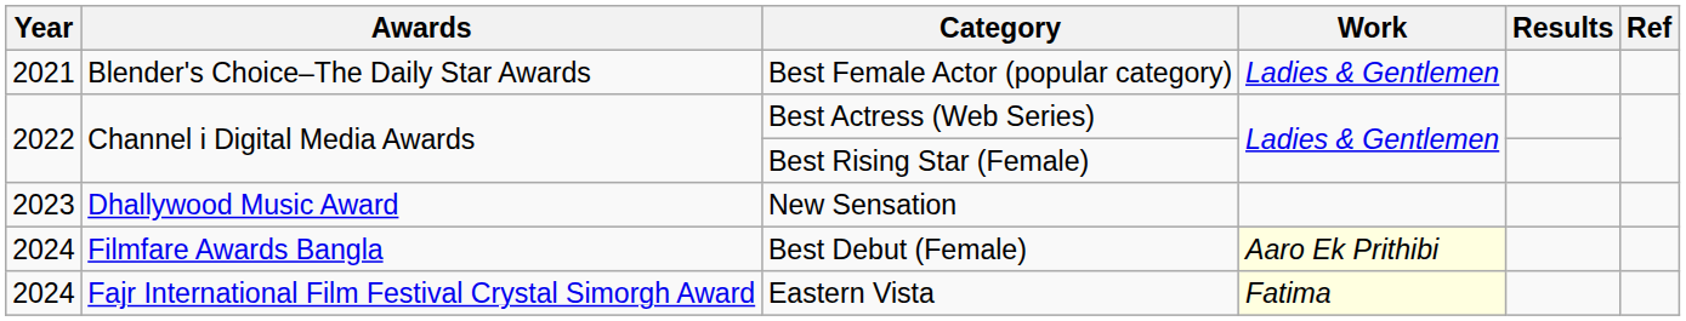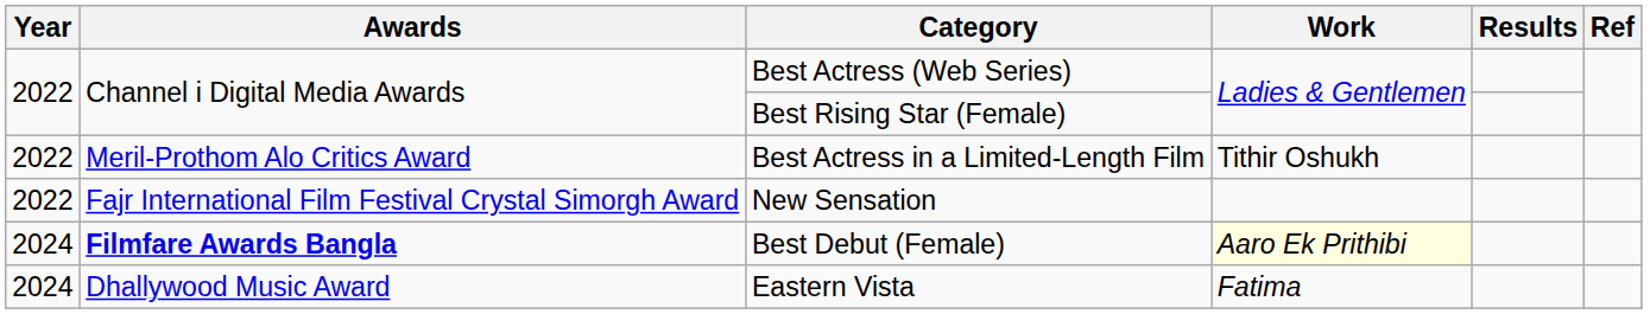- row: 2021 | Blender's Choice–The Daily Star Awards | Best Female Actor (popular category) | Ladies & Gentlemen
+ row: 2022 | Meril-Prothom Alo Critics Award | Best Actress in a Limited-Length Film | Tithir Oshukh
New Sensation | Year: 2023 -> 2022
New Sensation | Awards: Dhallywood Music Award -> Fajr International Film Festival Crystal Simorgh Award
Best Debut (Female) | Awards: normal -> bold
Eastern Vista | Awards: Fajr International Film Festival Crystal Simorgh Award -> Dhallywood Music Award
Eastern Vista | Work: lightyellow background -> no background
